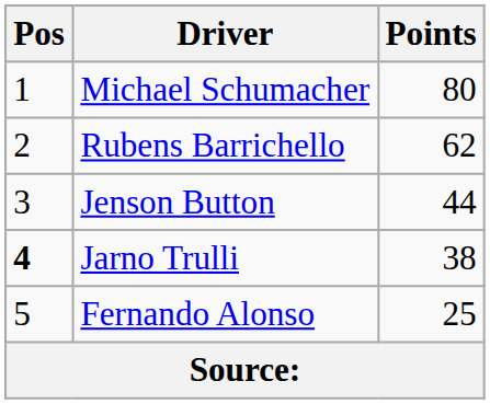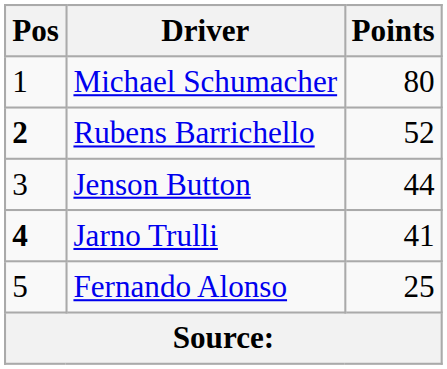Rubens Barrichello | Pos: normal -> bold
Rubens Barrichello | Points: 62 -> 52
Jarno Trulli | Points: 38 -> 41
